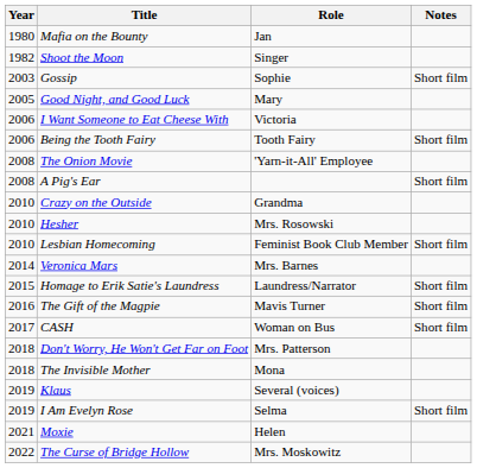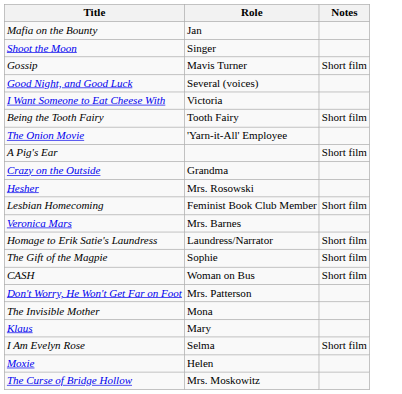- column: Year | 1980 | 1982 | 2003 | 2005 | 2006 | 2006 | 2008 | 2008 | 2010 | 2010 | 2010 | 2014 | 2015 | 2016 | 2017 | 2018 | 2018 | 2019 | 2019 | 2021 | 2022
Gossip | Role: Sophie -> Mavis Turner
Good Night, and Good Luck | Role: Mary -> Several (voices)
The Gift of the Magpie | Role: Mavis Turner -> Sophie
Klaus | Role: Several (voices) -> Mary
